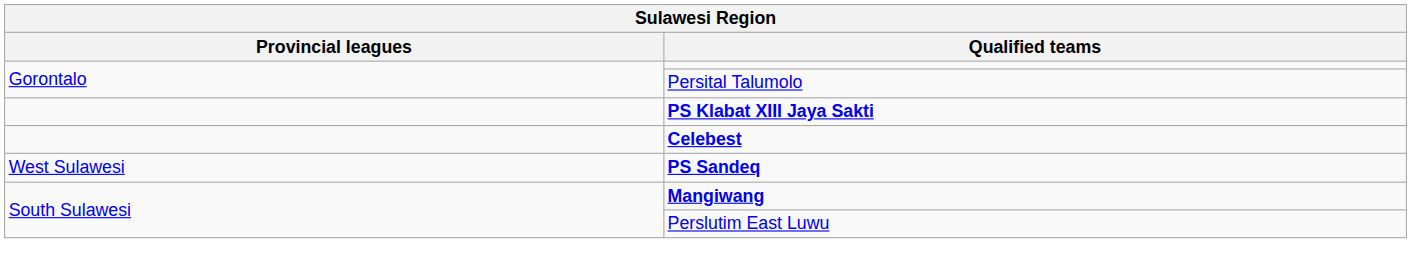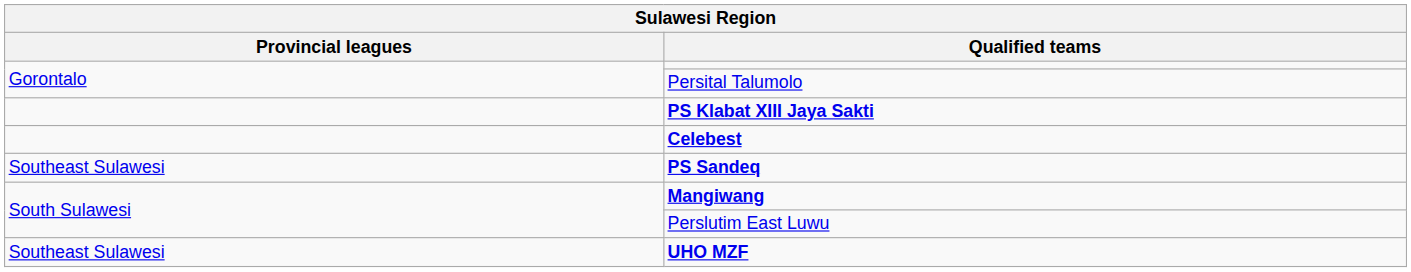PS Sandeq | Provincial leagues: West Sulawesi -> Southeast Sulawesi
+ row: Southeast Sulawesi | UHO MZF
